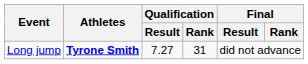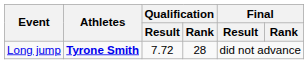Long jump | Qualification / Result: 7.27 -> 7.72
Long jump | Qualification / Rank: 31 -> 28
